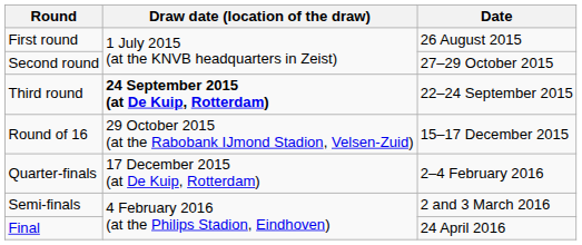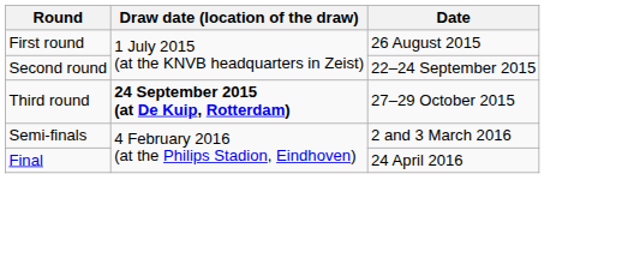Second round | Date: 27–29 October 2015 -> 22–24 September 2015
Third round | Date: 22–24 September 2015 -> 27–29 October 2015
- row: Round of 16 | 29 October 2015 (at the Rabobank IJmond Stadion, Velsen-Zuid) | 15–17 December 2015
- row: Quarter-finals | 17 December 2015 (at De Kuip, Rotterdam) | 2–4 February 2016
